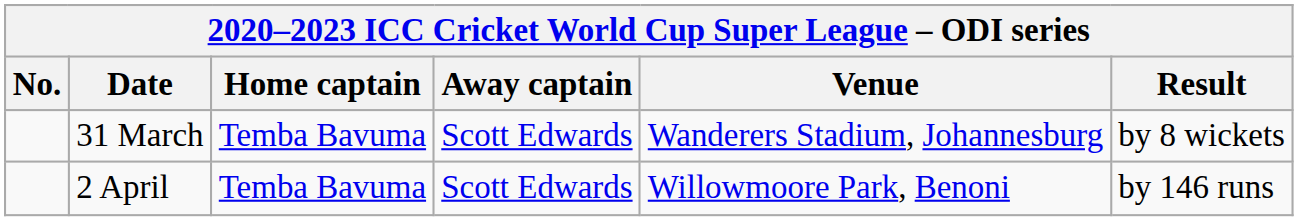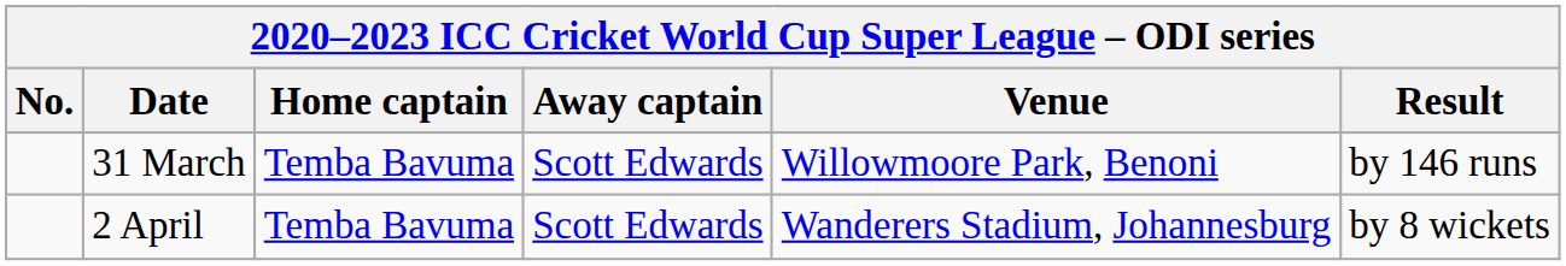31 March | Venue: Wanderers Stadium, Johannesburg -> Willowmoore Park, Benoni
31 March | Result: by 8 wickets -> by 146 runs
2 April | Venue: Willowmoore Park, Benoni -> Wanderers Stadium, Johannesburg
2 April | Result: by 146 runs -> by 8 wickets
